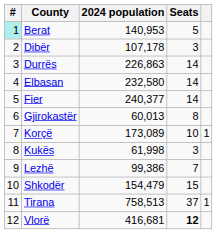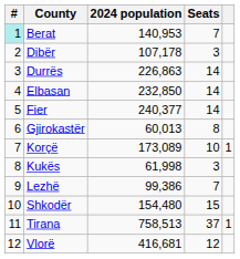Berat | Seats: 5 -> 7
Elbasan | 2024 population: 232,580 -> 232,850
Shkodër | 2024 population: 154,479 -> 154,480
Vlorë | Seats: bold -> normal
